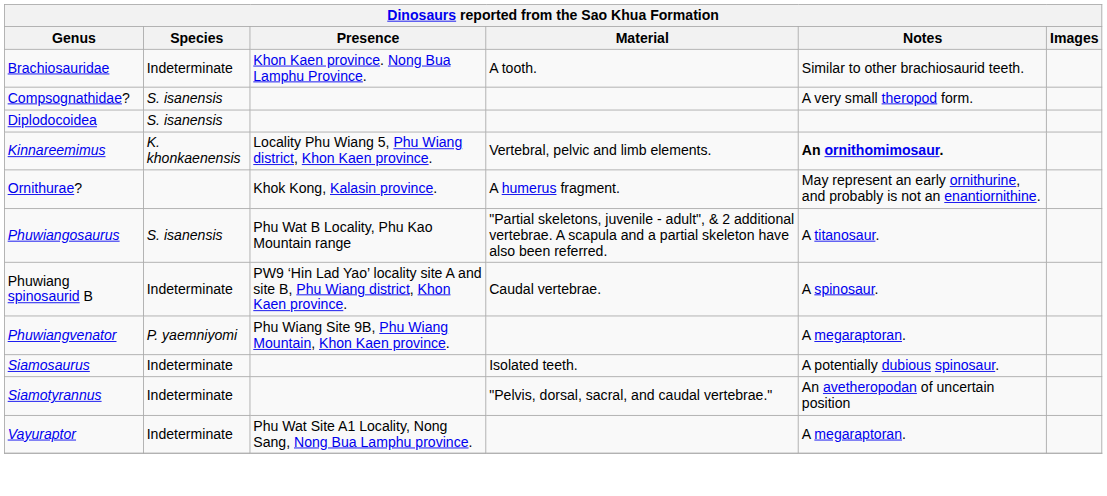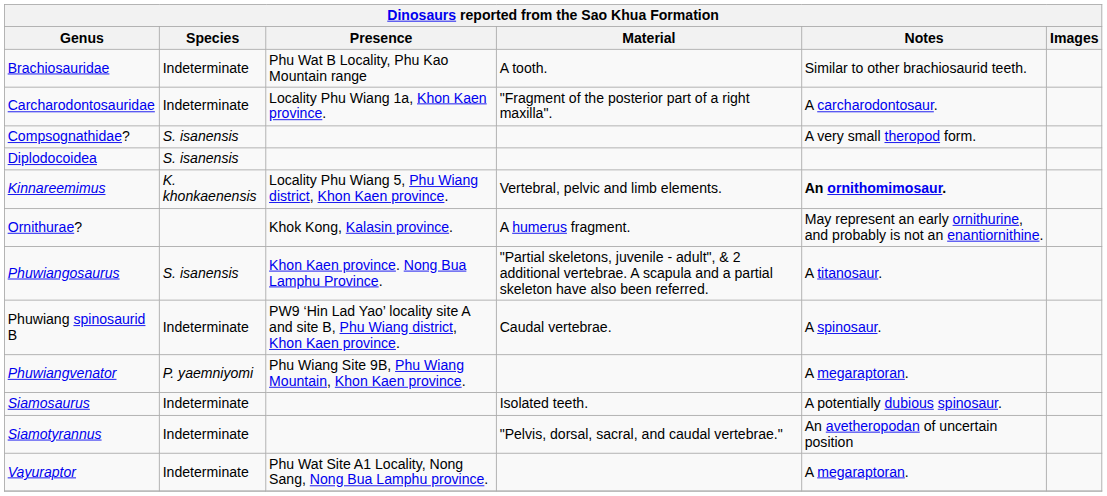Brachiosauridae | Presence: Khon Kaen province. Nong Bua Lamphu Province. -> Phu Wat B Locality, Phu Kao Mountain range
+ row: Carcharodontosauridae | Indeterminate | Locality Phu Wiang 1a, Khon Kaen province. | "Fragment of the posterior part of a right maxilla". | A carcharodontosaur.
Phuwiangosaurus | Presence: Phu Wat B Locality, Phu Kao Mountain range -> Khon Kaen province. Nong Bua Lamphu Province.
